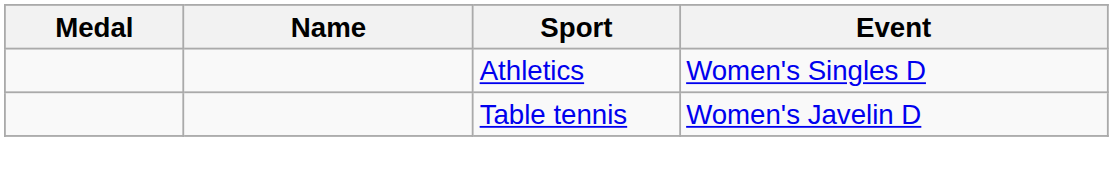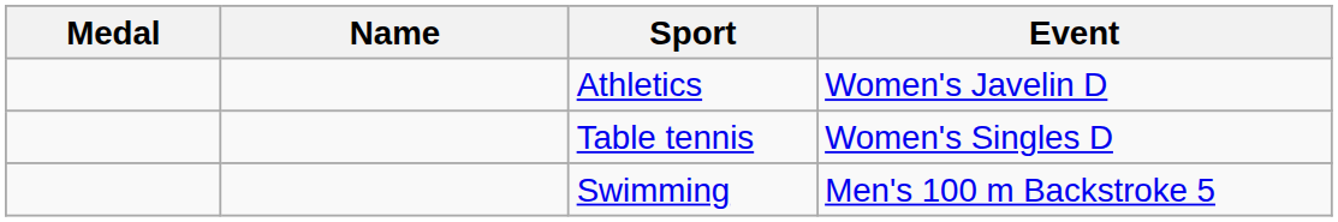Athletics | Event: Women's Singles D -> Women's Javelin D
Table tennis | Event: Women's Javelin D -> Women's Singles D
+ row: Swimming | Men's 100 m Backstroke 5
